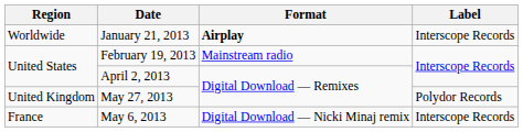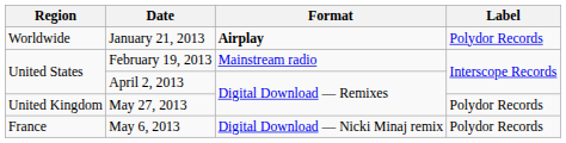January 21, 2013 | Label: Interscope Records -> Polydor Records
May 6, 2013 | Label: Interscope Records -> Polydor Records
